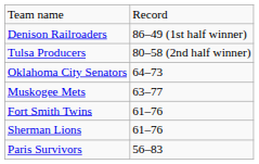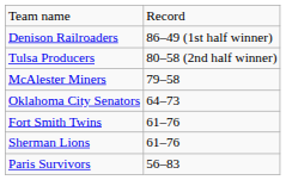+ row: McAlester Miners | 79–58
- row: Muskogee Mets | 63–77
